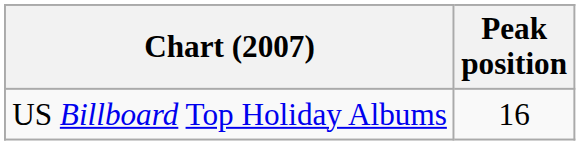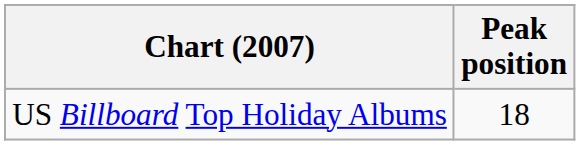US Billboard Top Holiday Albums | Peak position: 16 -> 18
